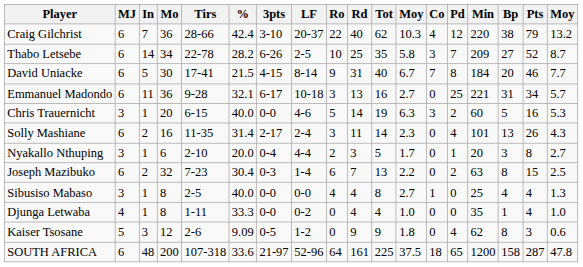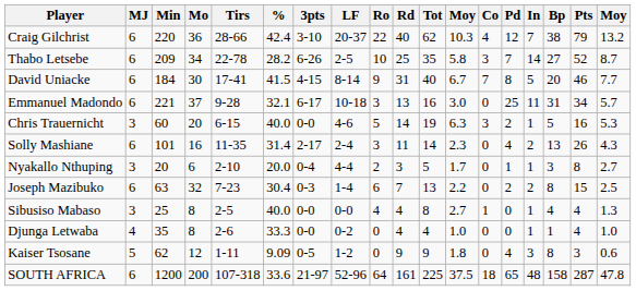columns swapped: Min <-> In
David Uniacke | %: 21.5 -> 41.5
Emmanuel Madondo | Mo: 36 -> 37
Emmanuel Madondo | column 12: 2.7 -> 3.0
Djunga Letwaba | Tirs: 1-11 -> 2-6
Kaiser Tsosane | Tirs: 2-6 -> 1-11
